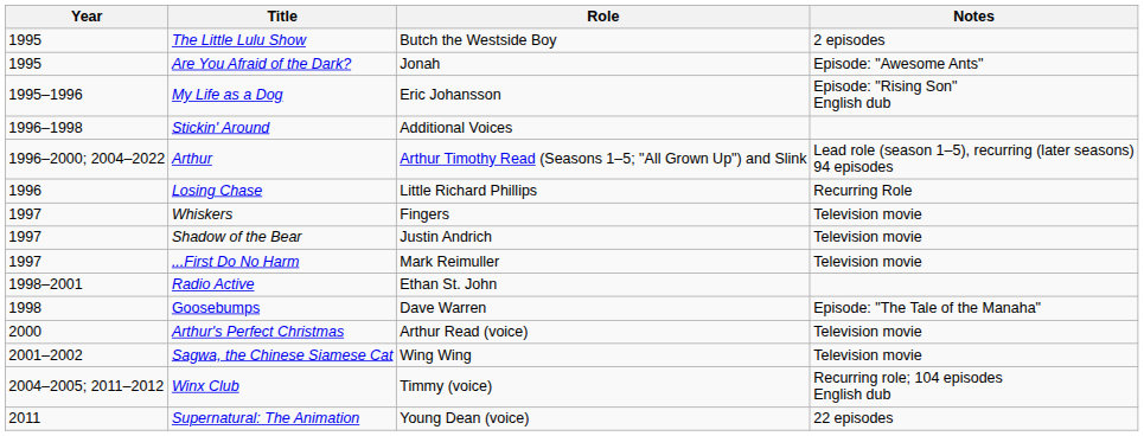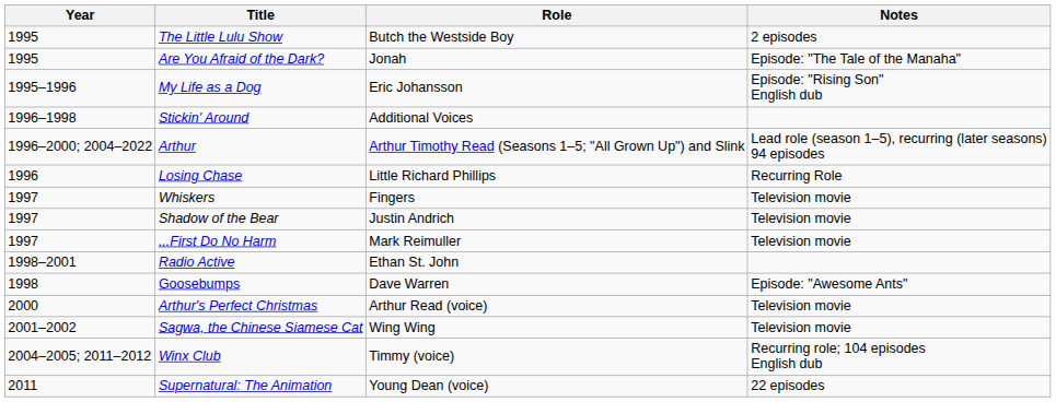Are You Afraid of the Dark? | Notes: Episode: "Awesome Ants" -> Episode: "The Tale of the Manaha"
Goosebumps | Notes: Episode: "The Tale of the Manaha" -> Episode: "Awesome Ants"
